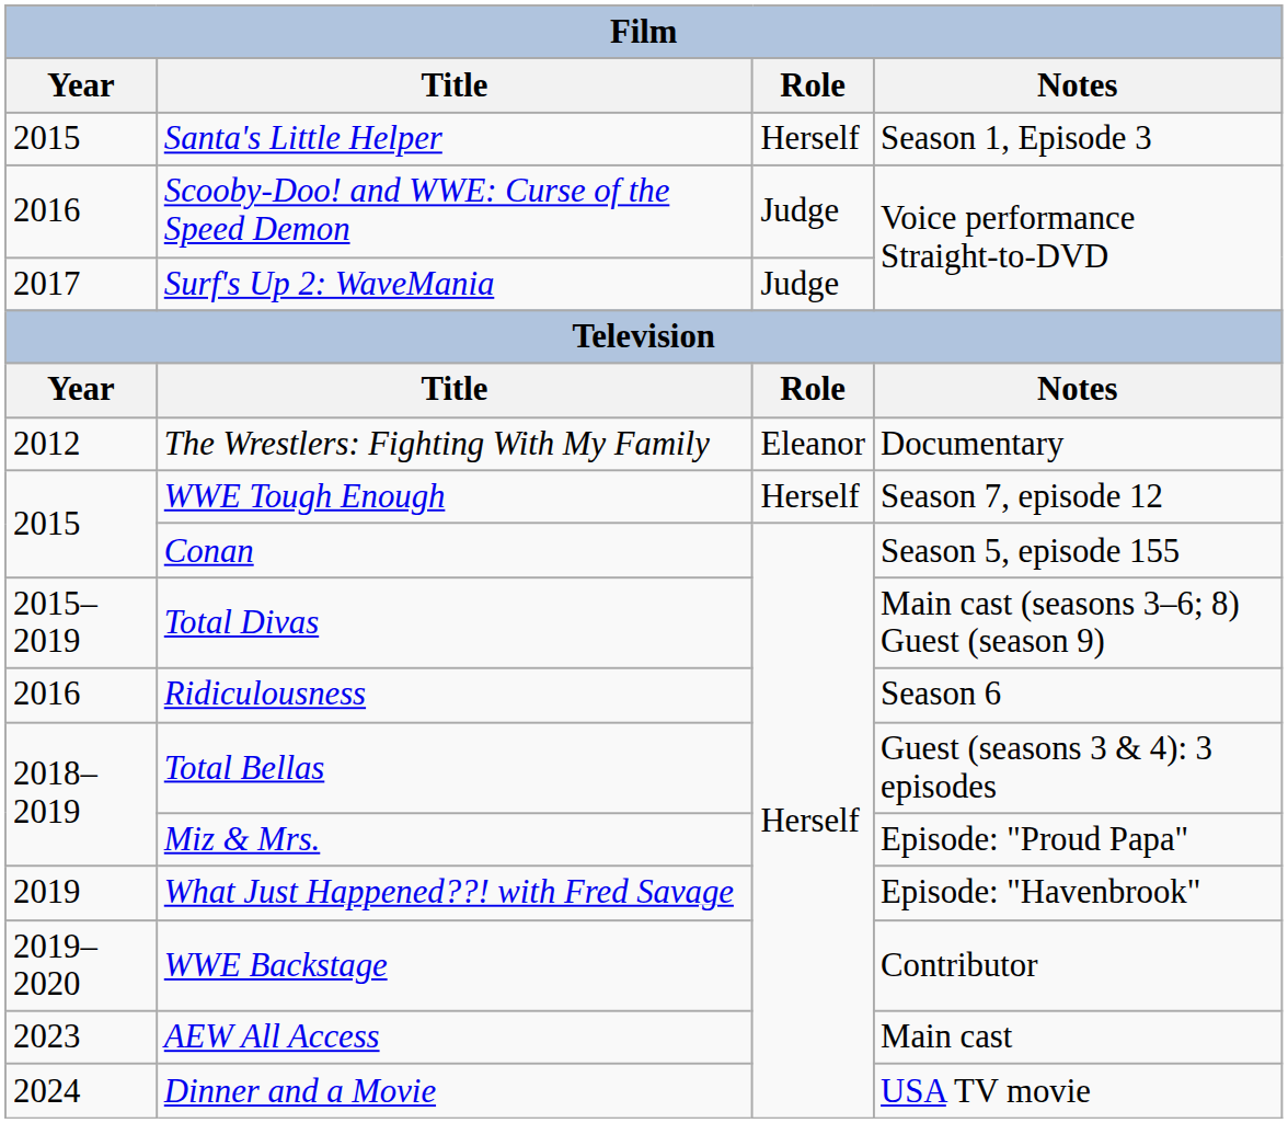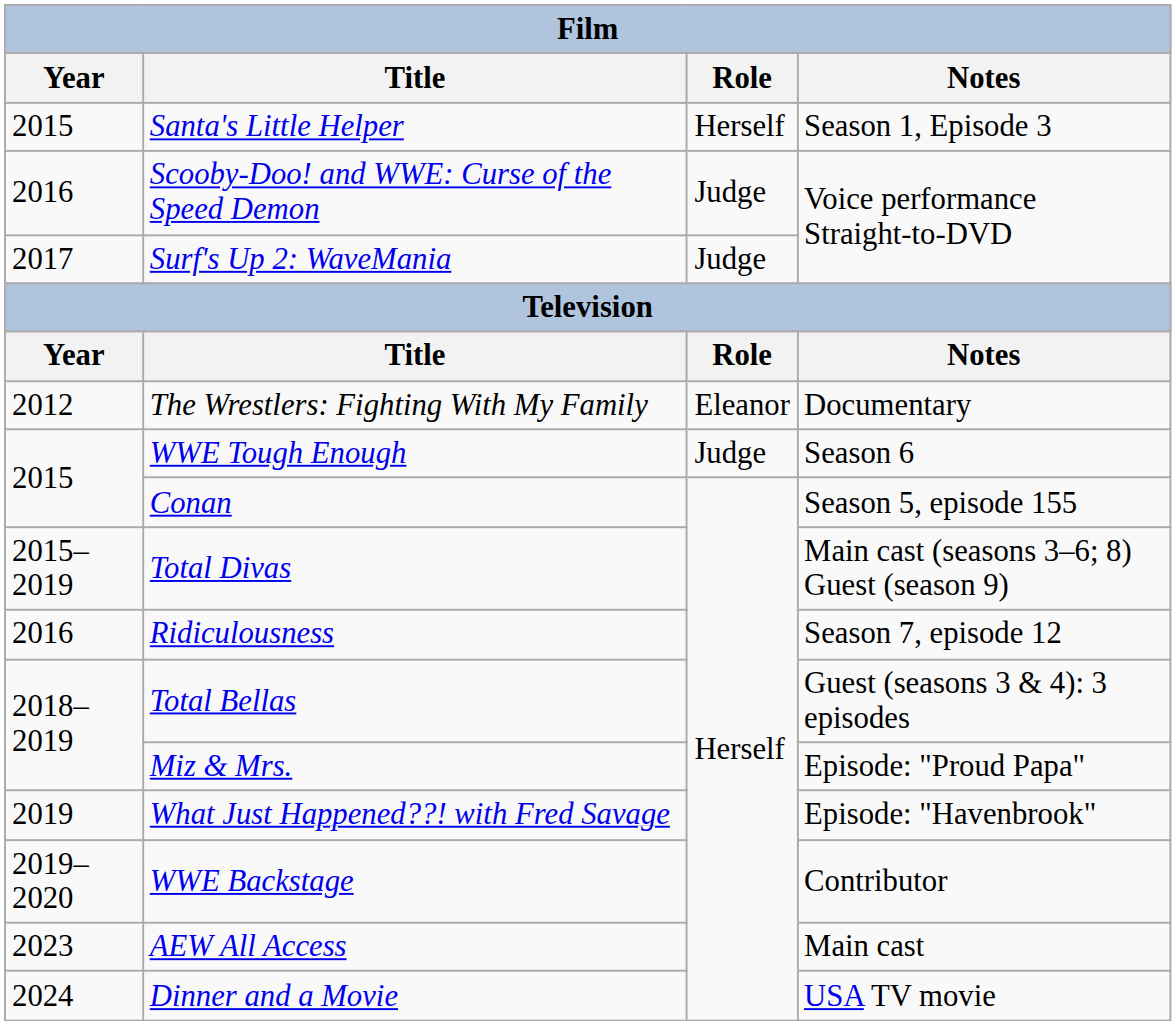WWE Tough Enough | Role: Herself -> Judge
WWE Tough Enough | Notes: Season 7, episode 12 -> Season 6
Ridiculousness | Notes: Season 6 -> Season 7, episode 12
